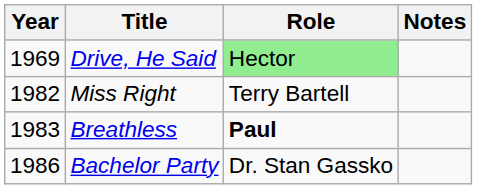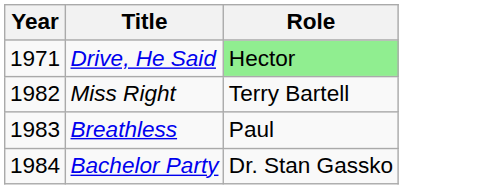- column: Notes
Drive, He Said | Year: 1969 -> 1971
Breathless | Role: bold -> normal
Bachelor Party | Year: 1986 -> 1984
